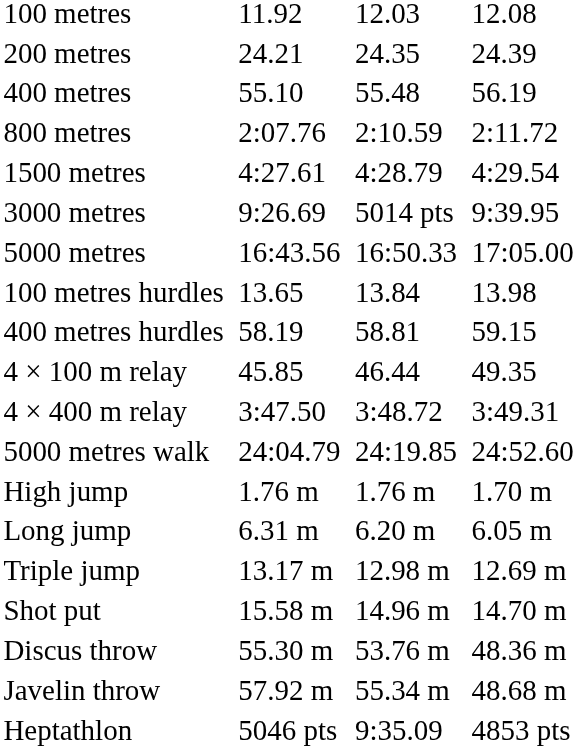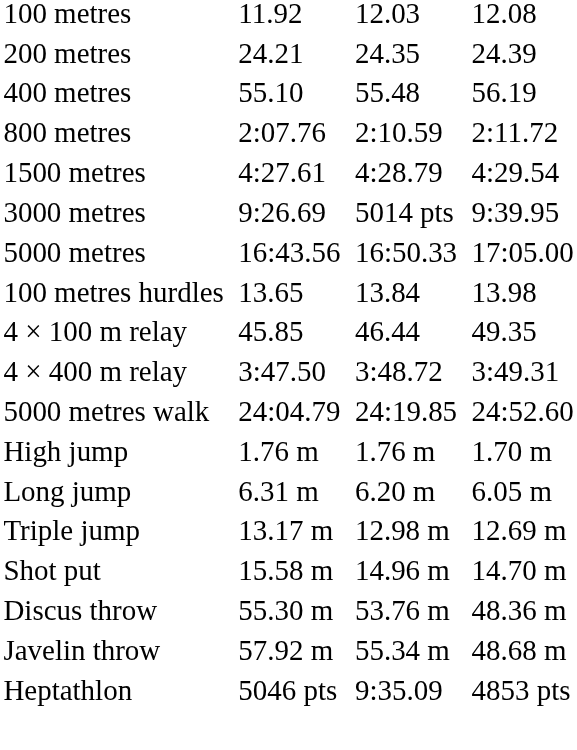- row: 400 metres hurdles | 58.19 | 58.81 | 59.15
